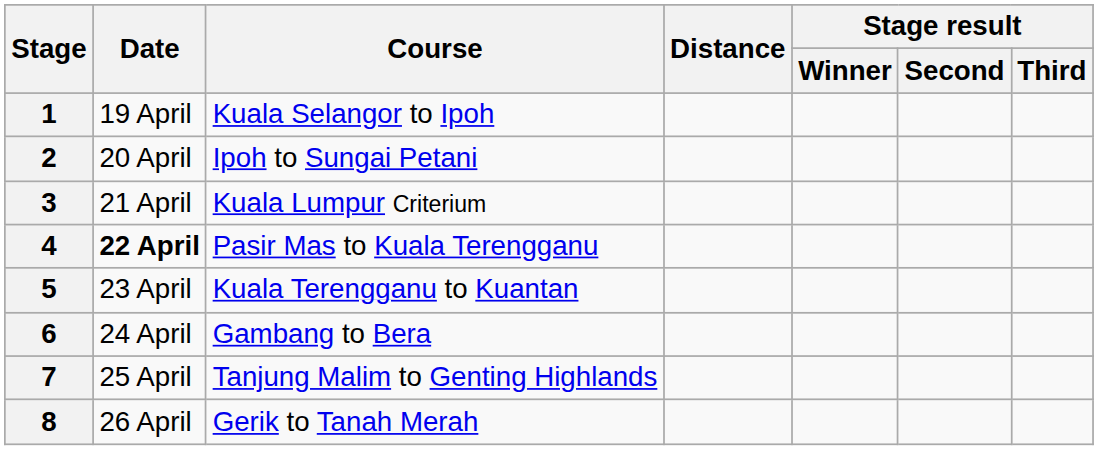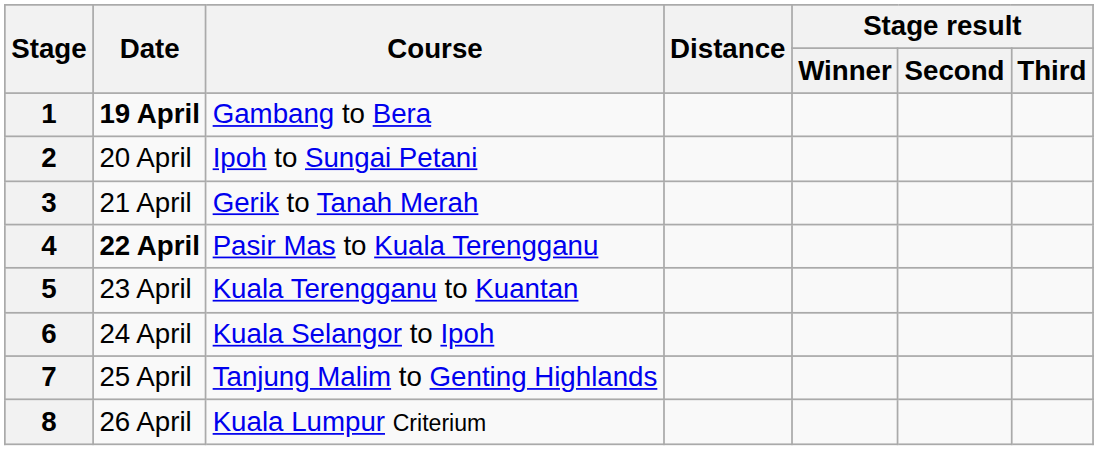1 | Date: normal -> bold
1 | Course: Kuala Selangor to Ipoh -> Gambang to Bera
3 | Course: Kuala Lumpur Criterium -> Gerik to Tanah Merah
6 | Course: Gambang to Bera -> Kuala Selangor to Ipoh
8 | Course: Gerik to Tanah Merah -> Kuala Lumpur Criterium
